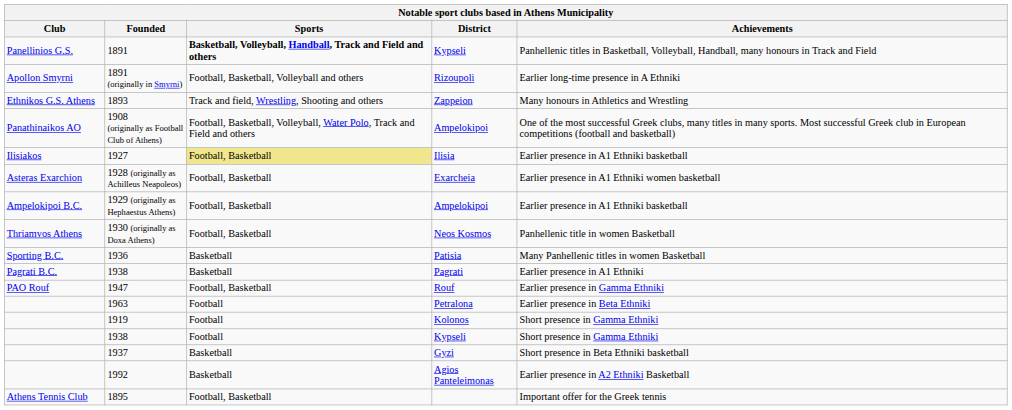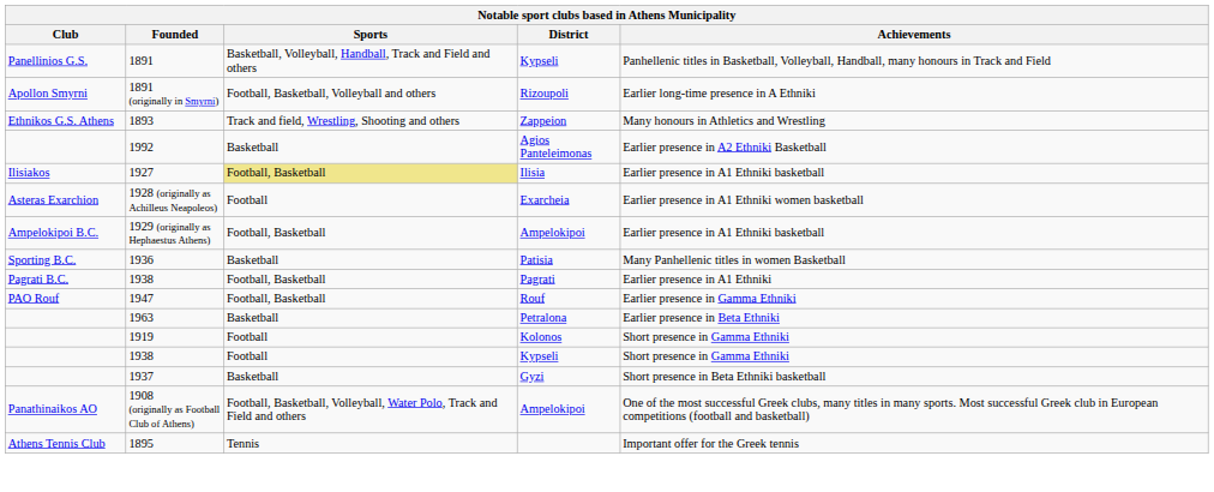1891 | Sports: bold -> normal
rows swapped: 1908 (originally as Football Club of Athens) <-> 1992
1928 (originally as Achilleus Neapoleos) | Sports: Football, Basketball -> Football
- row: Thriamvos Athens | 1930 (originally as Doxa Athens) | Football, Basketball | Neos Kosmos | Panhellenic title in women Basketball
1938 / Pagrati | Sports: Basketball -> Football, Basketball
1963 | Sports: Football -> Basketball
1895 | Sports: Football, Basketball -> Tennis
